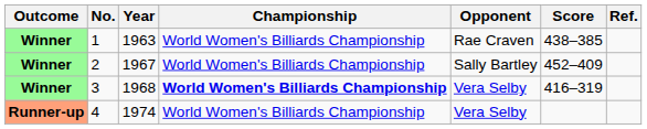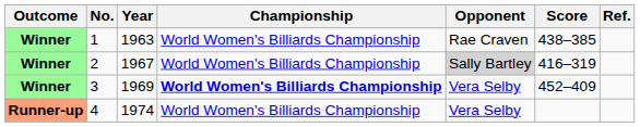2 | Opponent: no background -> lightgrey background
2 | Score: 452–409 -> 416–319
3 | Year: 1968 -> 1969
3 | Score: 416–319 -> 452–409
